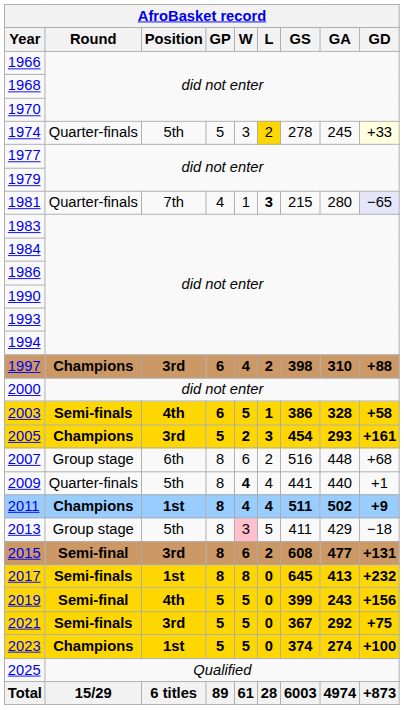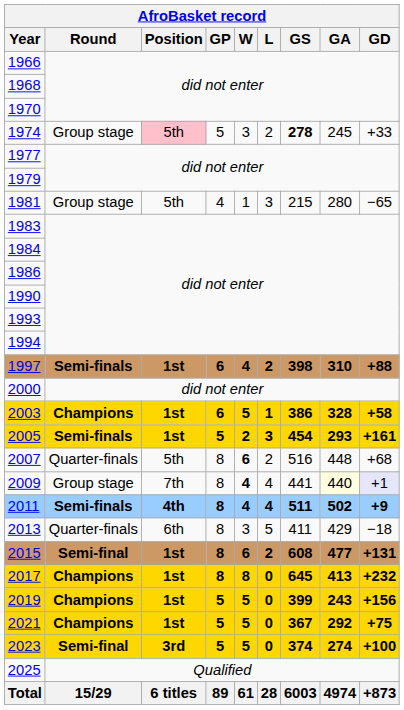1974 | AfroBasket record / Round: Quarter-finals -> Group stage
1974 | AfroBasket record / Position: no background -> pink background
1974 | AfroBasket record / L: gold background -> no background
1974 | AfroBasket record / GS: normal -> bold
1974 | AfroBasket record / GD: lightyellow background -> no background
1981 | AfroBasket record / Round: Quarter-finals -> Group stage
1981 | AfroBasket record / Position: 7th -> 5th
1981 | AfroBasket record / L: bold -> normal
1981 | AfroBasket record / GD: lavender background -> no background
1997 | AfroBasket record / Round: Champions -> Semi-finals
1997 | AfroBasket record / Position: 3rd -> 1st
2003 | AfroBasket record / Round: Semi-finals -> Champions
2003 | AfroBasket record / Position: 4th -> 1st
2005 | AfroBasket record / Round: Champions -> Semi-finals
2005 | AfroBasket record / Position: 3rd -> 1st
2007 | AfroBasket record / Round: Group stage -> Quarter-finals
2007 | AfroBasket record / Position: 6th -> 5th
2007 | AfroBasket record / W: normal -> bold
2009 | AfroBasket record / Round: Quarter-finals -> Group stage
2009 | AfroBasket record / Position: 5th -> 7th
2009 | AfroBasket record / GA: no background -> lightyellow background
2009 | AfroBasket record / GD: no background -> lavender background
2011 | AfroBasket record / Round: Champions -> Semi-finals
2011 | AfroBasket record / Position: 1st -> 4th
2013 | AfroBasket record / Round: Group stage -> Quarter-finals
2013 | AfroBasket record / Position: 5th -> 6th
2013 | AfroBasket record / W: pink background -> no background
2015 | AfroBasket record / Position: 3rd -> 1st
2017 | AfroBasket record / Round: Semi-finals -> Champions
2019 | AfroBasket record / Round: Semi-final -> Champions
2019 | AfroBasket record / Position: 4th -> 1st
2021 | AfroBasket record / Round: Semi-finals -> Champions
2021 | AfroBasket record / Position: 3rd -> 1st
2023 | AfroBasket record / Round: Champions -> Semi-final
2023 | AfroBasket record / Position: 1st -> 3rd
